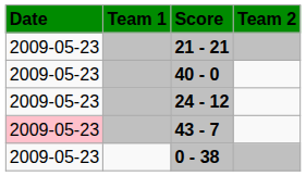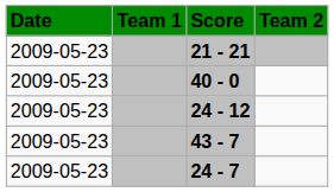43 - 7 | Date: pink background -> no background
+ row: 2009-05-23 | 24 - 7
- row: 2009-05-23 | 0 - 38
